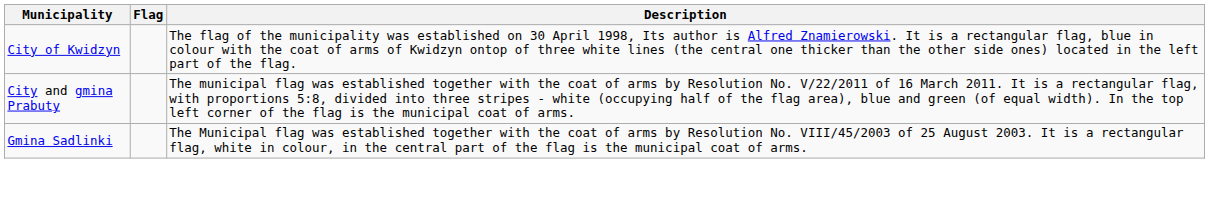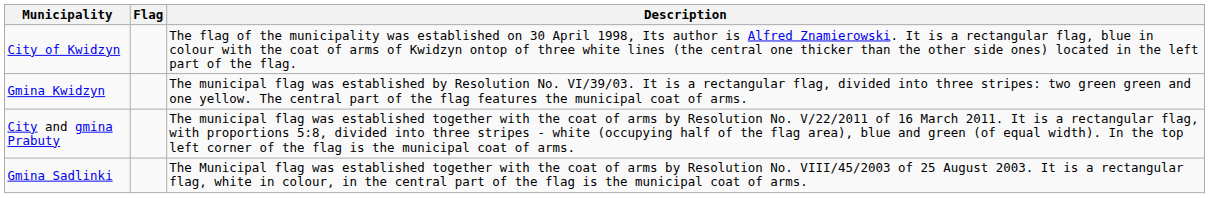+ row: Gmina Kwidzyn | The municipal flag was established by Resolution No. VI/39/03. It is a rectangular flag, divided into three stripes: two green green and one yellow. The central part of the flag features the municipal coat of arms.
